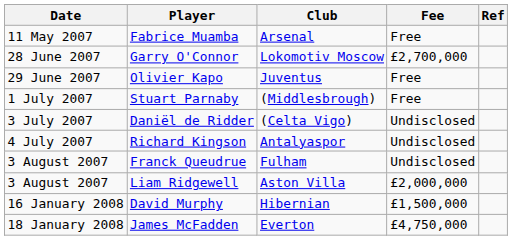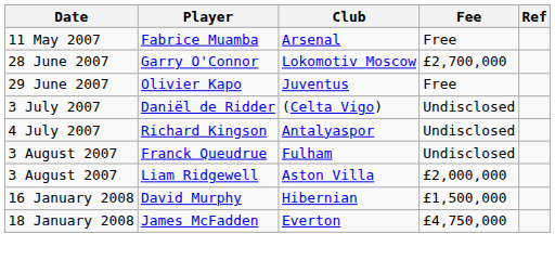- row: 1 July 2007 | Stuart Parnaby | (Middlesbrough) | Free
